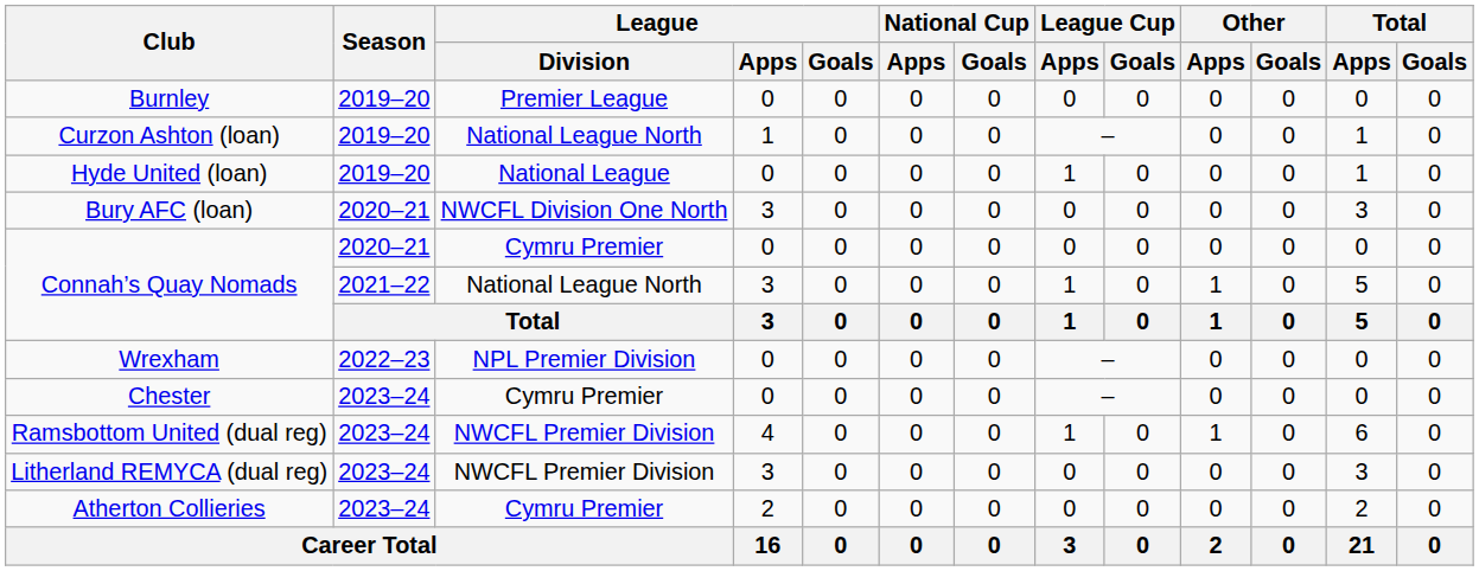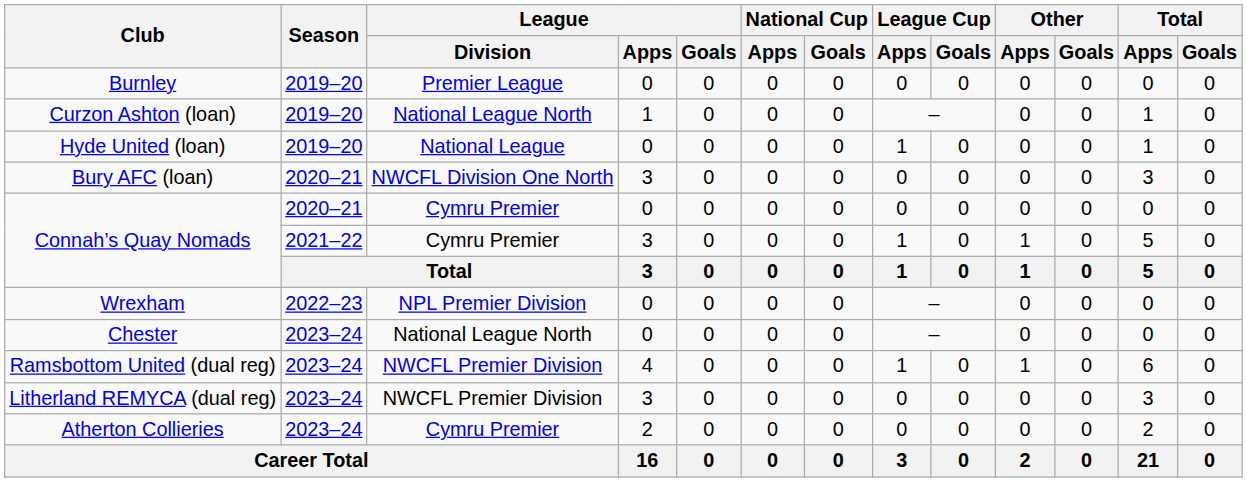Connah’s Quay Nomads / 2021–22 | League / Division: National League North -> Cymru Premier
Chester | League / Division: Cymru Premier -> National League North
